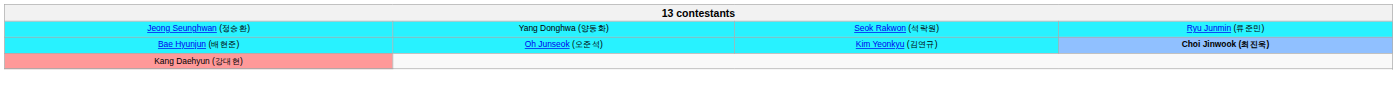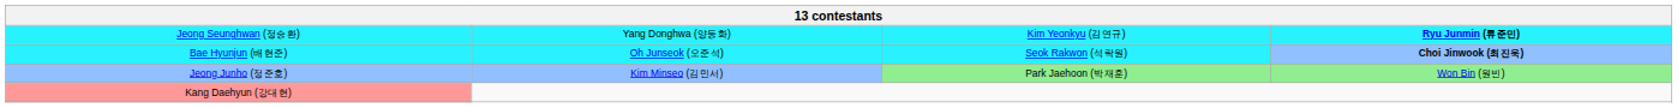Jeong Seunghwan (정승환) | column 3: Seok Rakwon (석락원) -> Kim Yeonkyu (김연규)
Jeong Seunghwan (정승환) | column 4: normal -> bold
Bae Hyunjun (배현준) | column 3: Kim Yeonkyu (김연규) -> Seok Rakwon (석락원)
+ row: Jeong Junho (정준호) | Kim Minseo (김민서) | Park Jaehoon (박재훈) | Won Bin (원빈)
